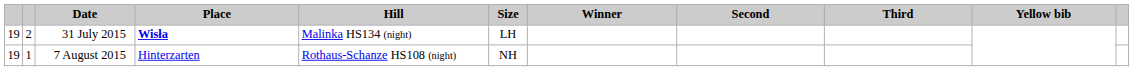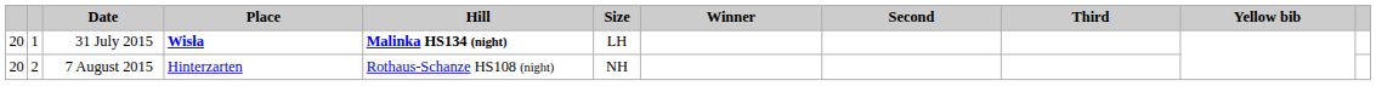31 July 2015 | column 1: 19 -> 20
31 July 2015 | column 2: 2 -> 1
31 July 2015 | Hill: normal -> bold
7 August 2015 | column 1: 19 -> 20
7 August 2015 | column 2: 1 -> 2
